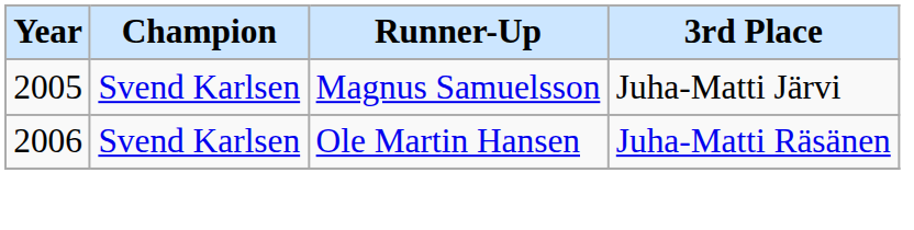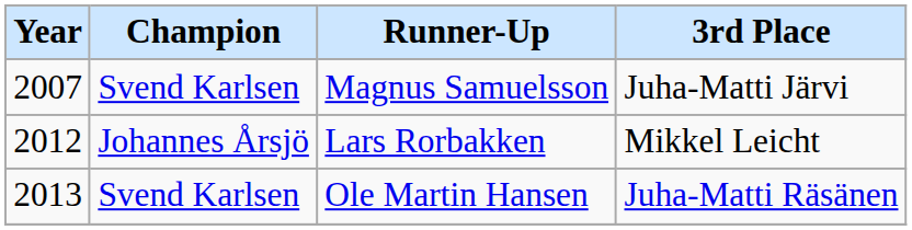Magnus Samuelsson | Year: 2005 -> 2007
+ row: 2012 | Johannes Årsjö | Lars Rorbakken | Mikkel Leicht
Ole Martin Hansen | Year: 2006 -> 2013
